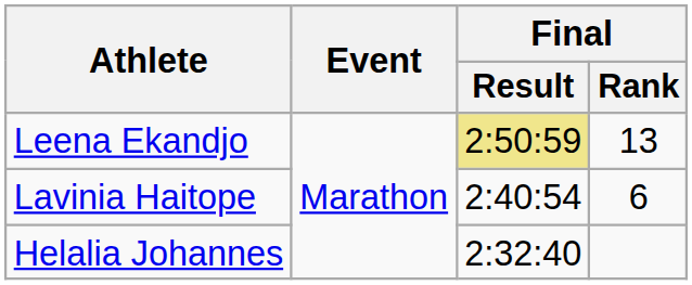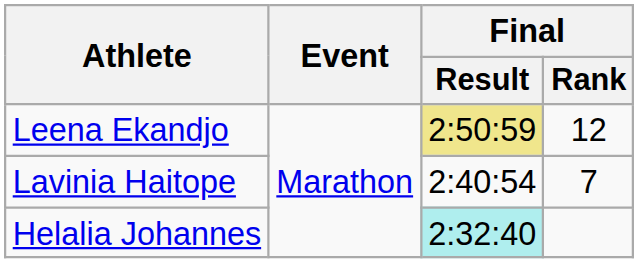Leena Ekandjo | Final / Rank: 13 -> 12
Lavinia Haitope | Final / Rank: 6 -> 7
Helalia Johannes | Final / Result: no background -> paleturquoise background
